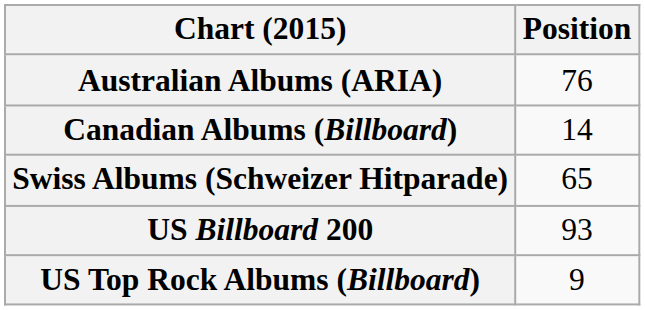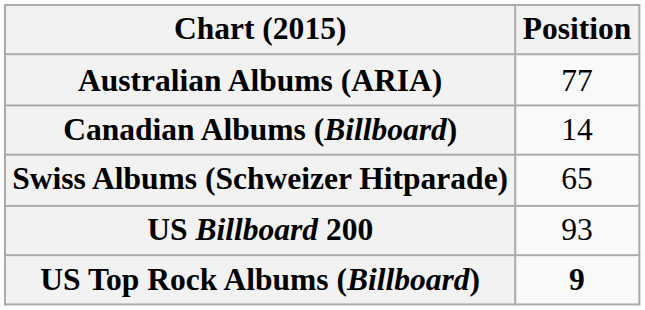Australian Albums (ARIA) | Position: 76 -> 77
US Top Rock Albums (Billboard) | Position: normal -> bold
